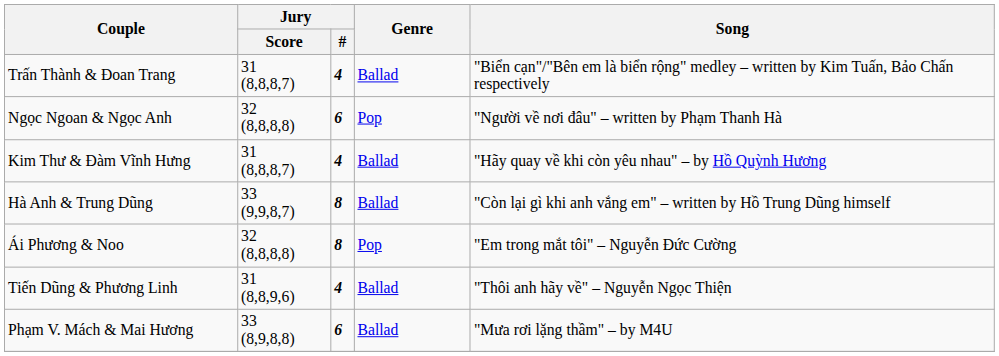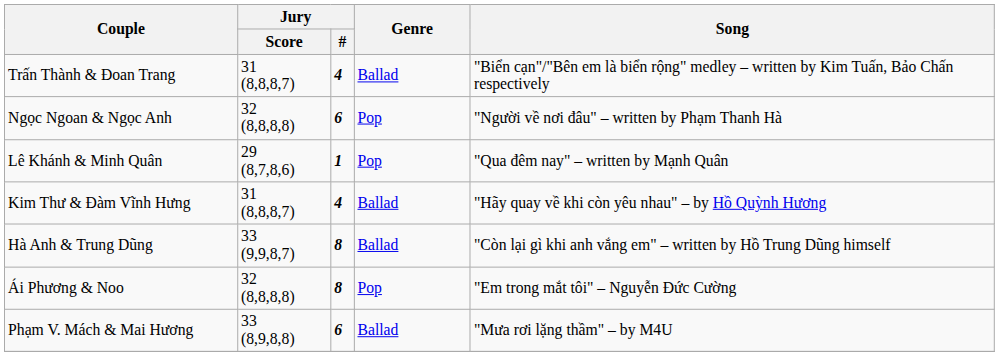+ row: Lê Khánh & Minh Quân | 29 (8,7,8,6) | 1 | Pop | "Qua đêm nay" – written by Mạnh Quân
- row: Tiến Dũng & Phương Linh | 31 (8,8,9,6) | 4 | Ballad | "Thôi anh hãy về" – Nguyễn Ngọc Thiện
